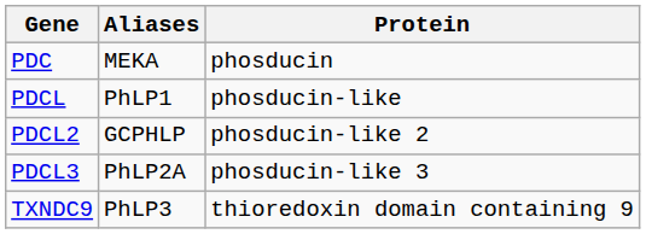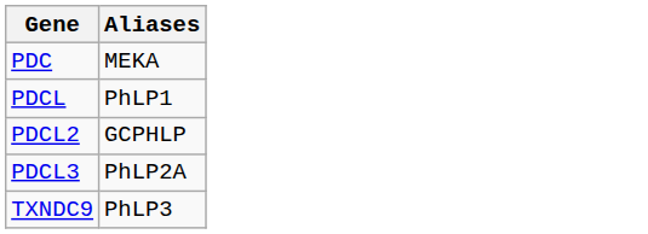- column: Protein | phosducin | phosducin-like | phosducin-like 2 | phosducin-like 3 | thioredoxin domain containing 9
